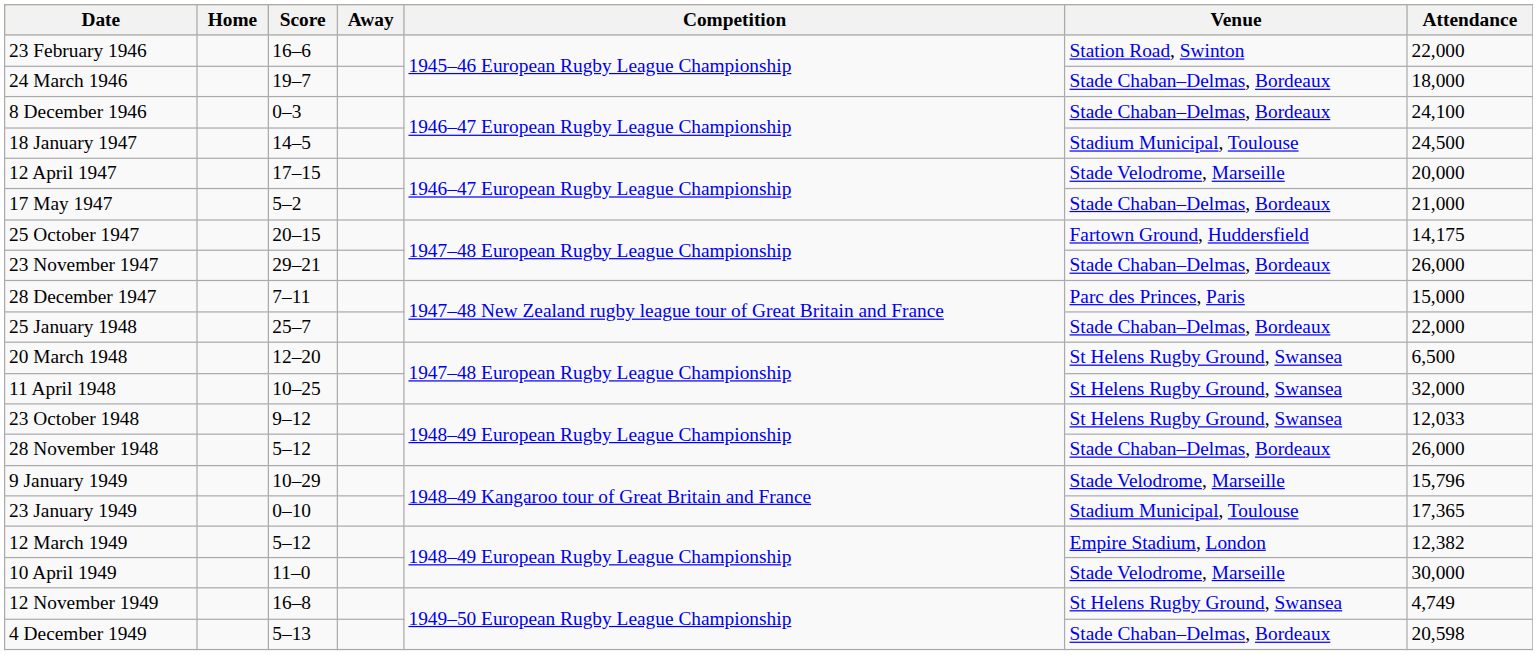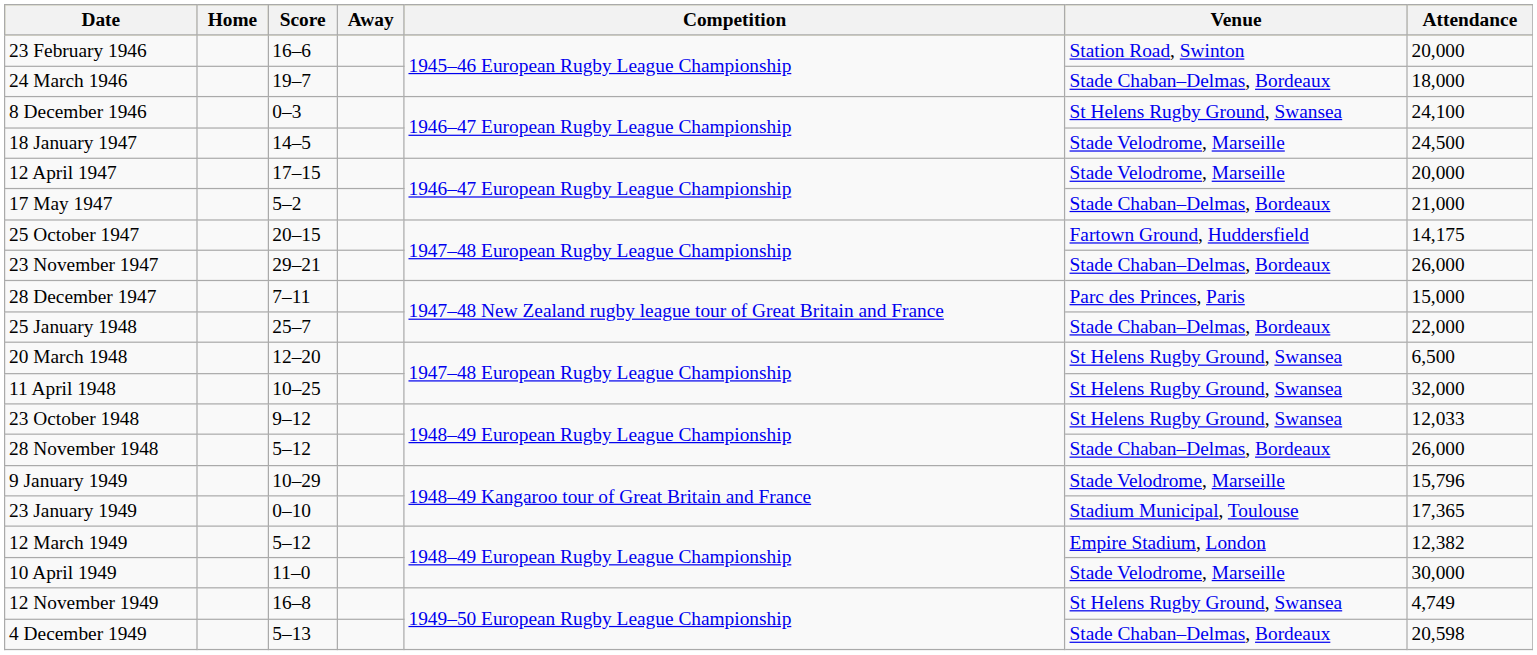23 February 1946 | Attendance: 22,000 -> 20,000
8 December 1946 | Venue: Stade Chaban–Delmas, Bordeaux -> St Helens Rugby Ground, Swansea
18 January 1947 | Venue: Stadium Municipal, Toulouse -> Stade Velodrome, Marseille
